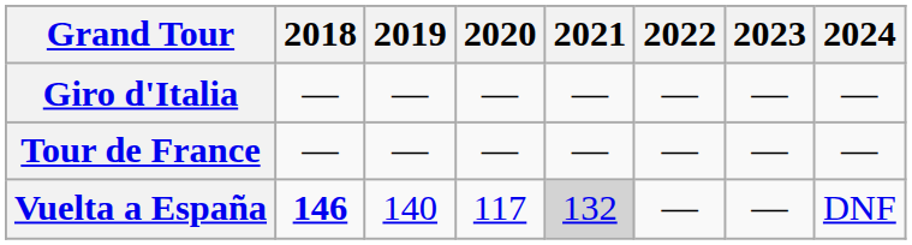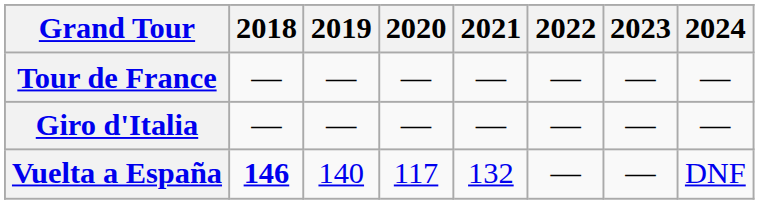rows swapped: Giro d'Italia <-> Tour de France
Vuelta a España | 2021: lightgrey background -> no background
